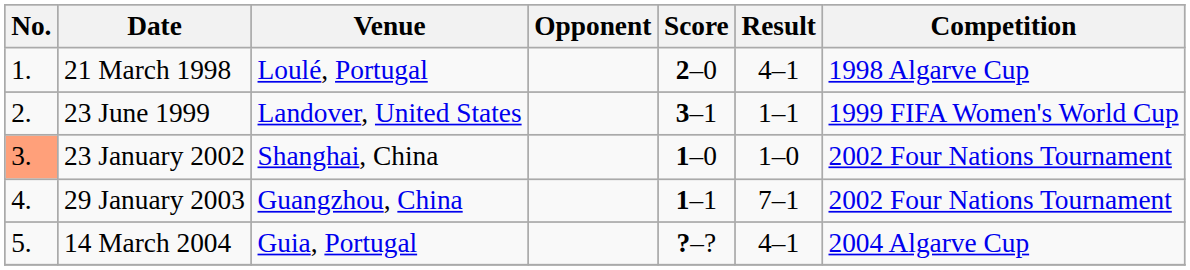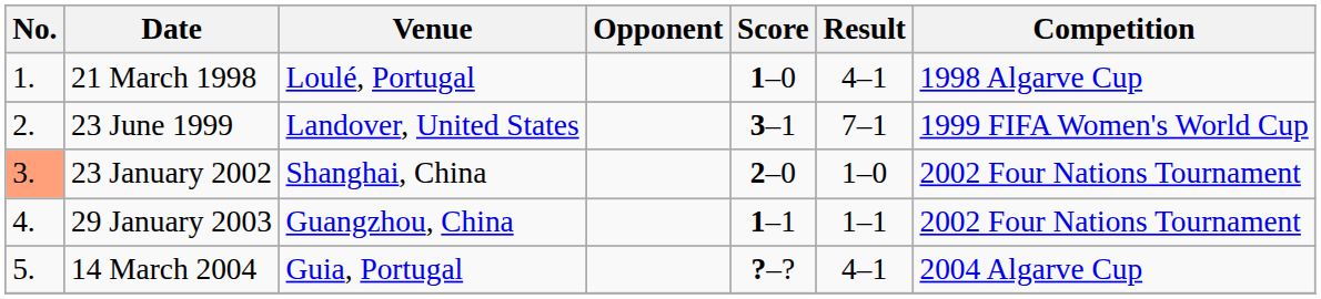21 March 1998 | Score: 2–0 -> 1–0
23 June 1999 | Result: 1–1 -> 7–1
23 January 2002 | Score: 1–0 -> 2–0
29 January 2003 | Result: 7–1 -> 1–1
